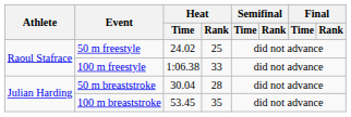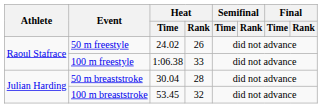50 m freestyle | Heat / Rank: 25 -> 26
100 m breaststroke | Heat / Rank: 35 -> 32
